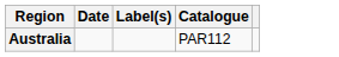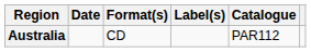+ column: Format(s) | CD
